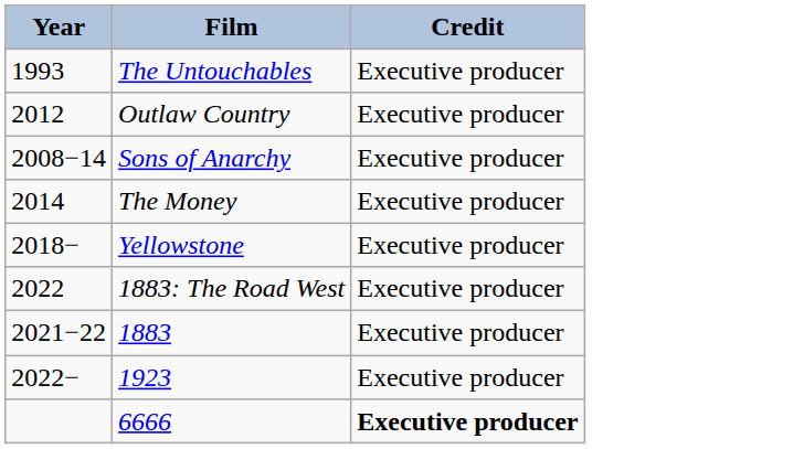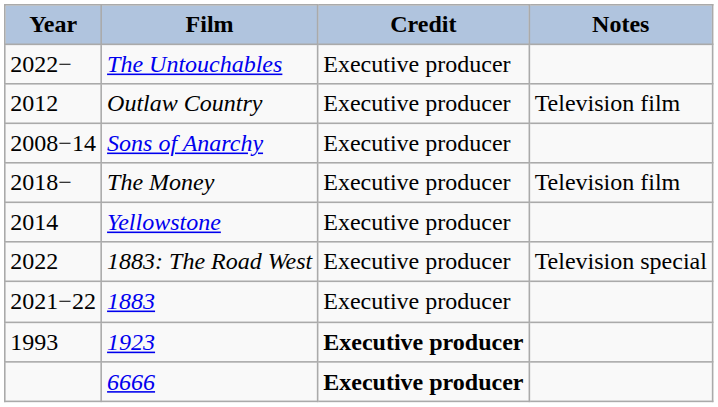+ column: Notes | Television film | Television film | Television special
The Untouchables | Year: 1993 -> 2022−
The Money | Year: 2014 -> 2018−
Yellowstone | Year: 2018− -> 2014
1923 | Year: 2022− -> 1993
1923 | Credit: normal -> bold
